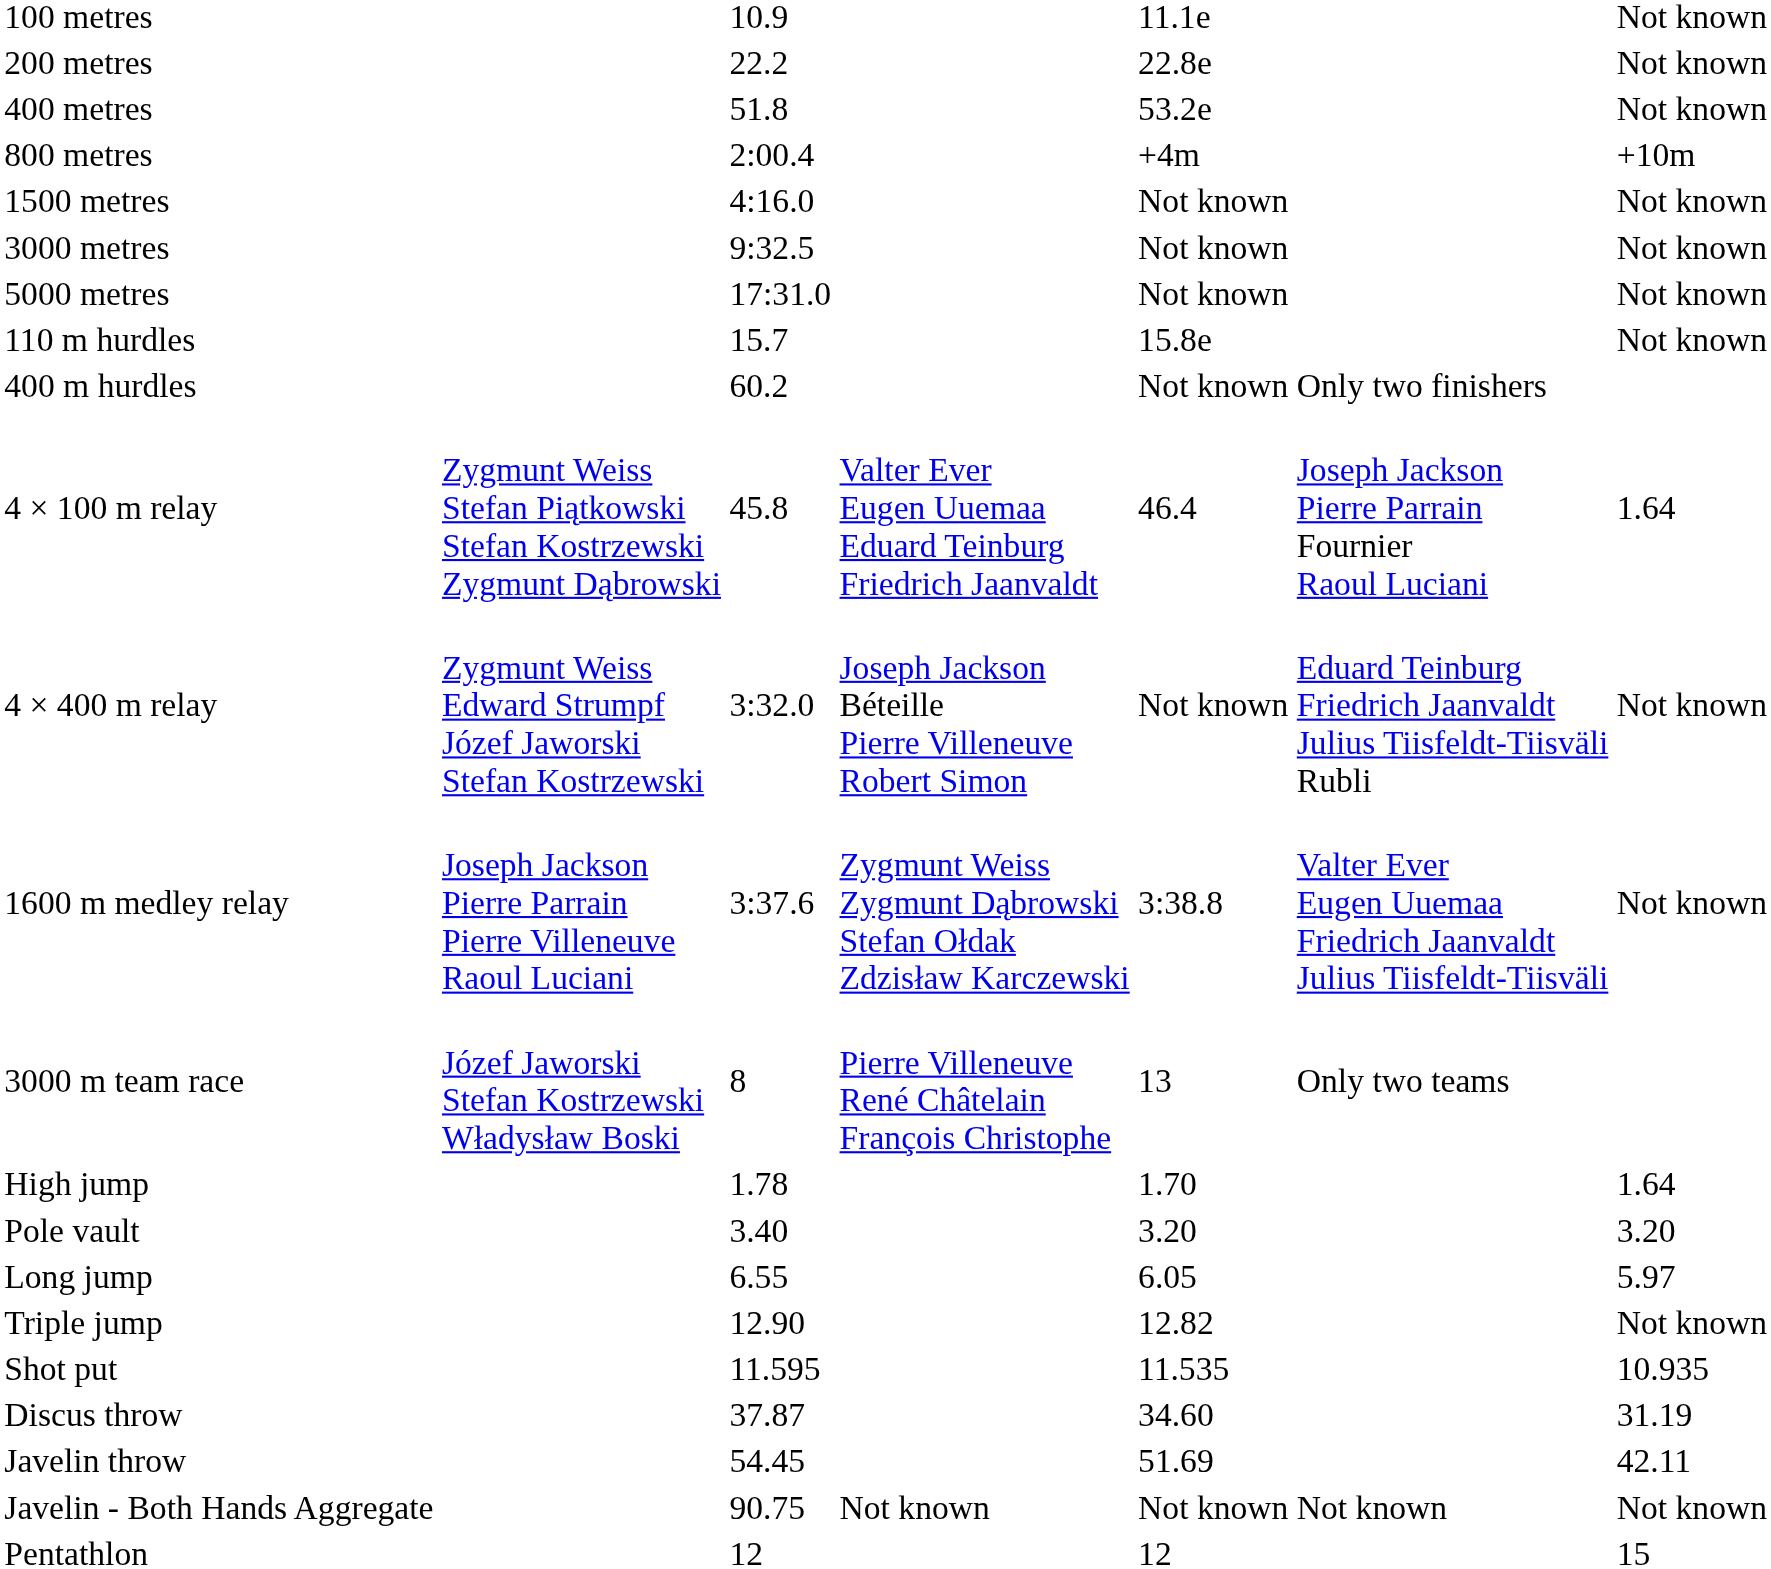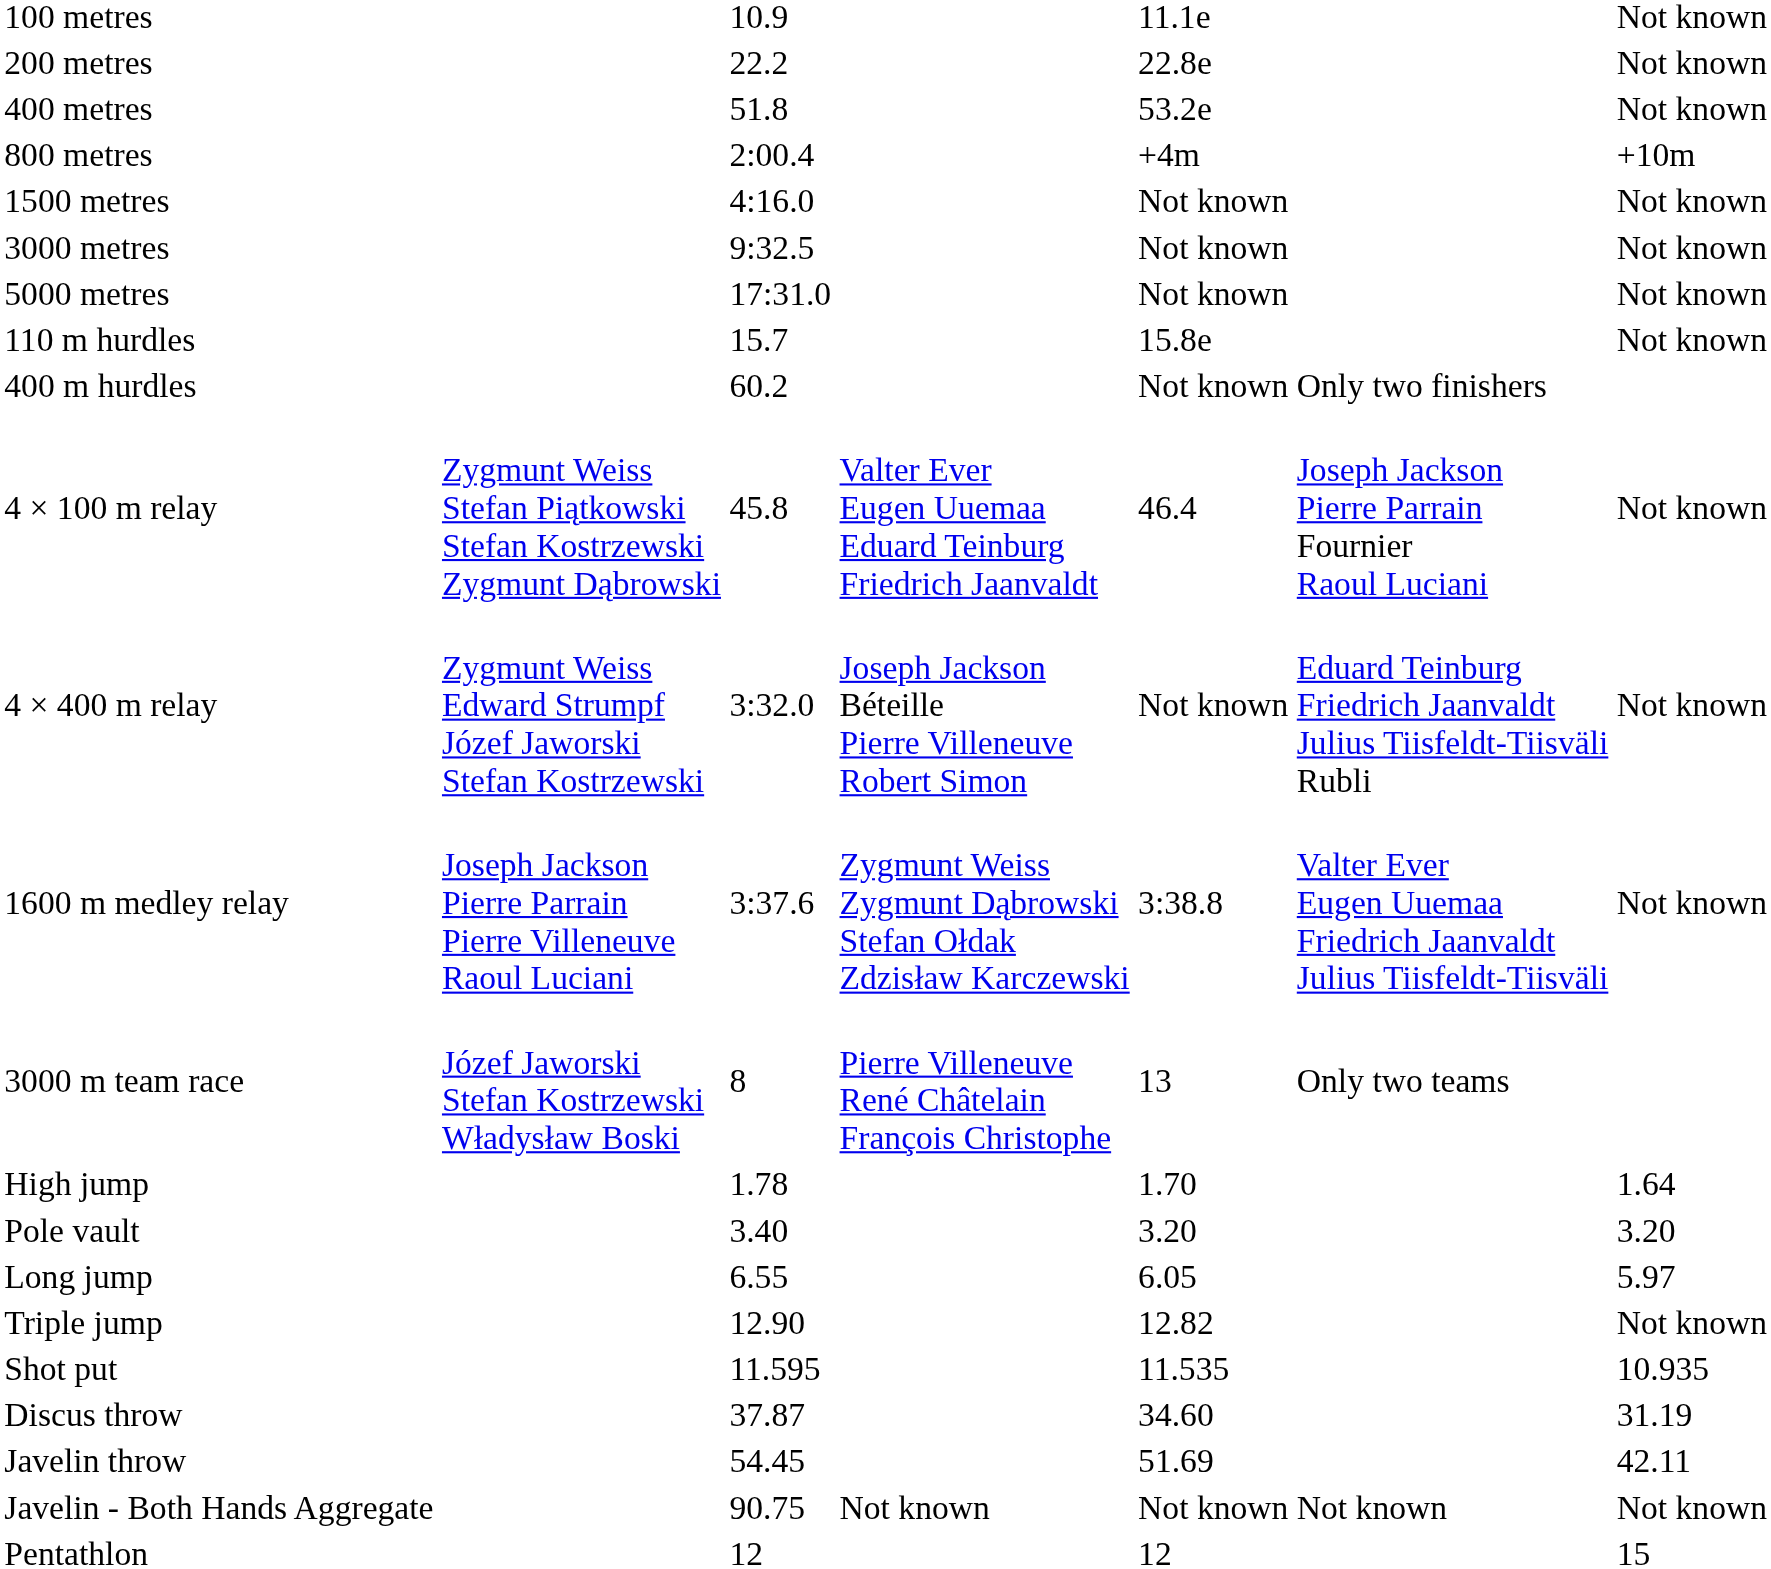4 × 100 m relay | column 7: 1.64 -> Not known
